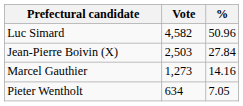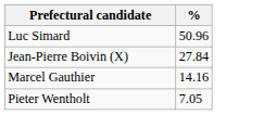- column: Vote | 4,582 | 2,503 | 1,273 | 634
